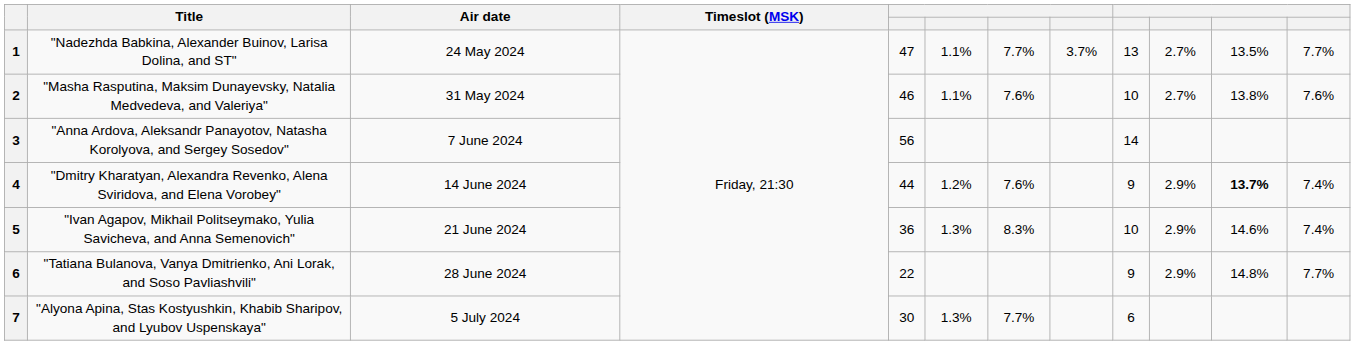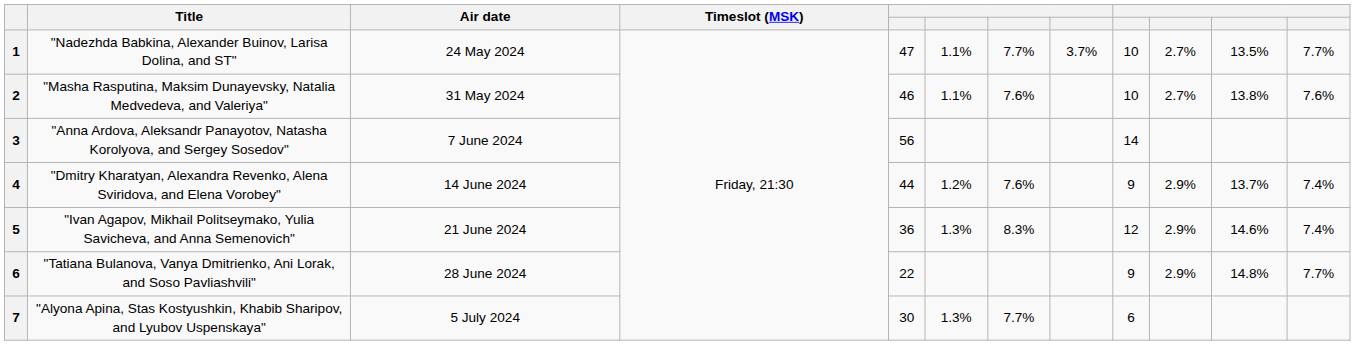1 | column 9: 13 -> 10
4 | column 11: bold -> normal
5 | column 9: 10 -> 12
